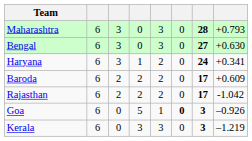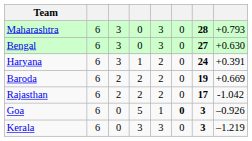Haryana | column 8: +0.341 -> +0.391
Baroda | column 7: 17 -> 19
Baroda | column 8: +0.609 -> +0.669
